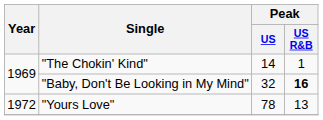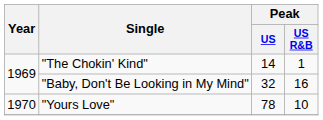"Baby, Don't Be Looking in My Mind" | Peak / US R&B: bold -> normal
"Yours Love" | Year: 1972 -> 1970
"Yours Love" | Peak / US R&B: 13 -> 10
